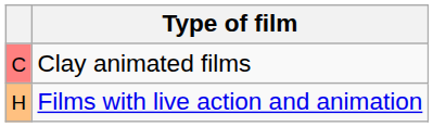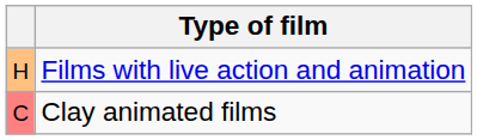rows swapped: Clay animated films <-> Films with live action and animation
